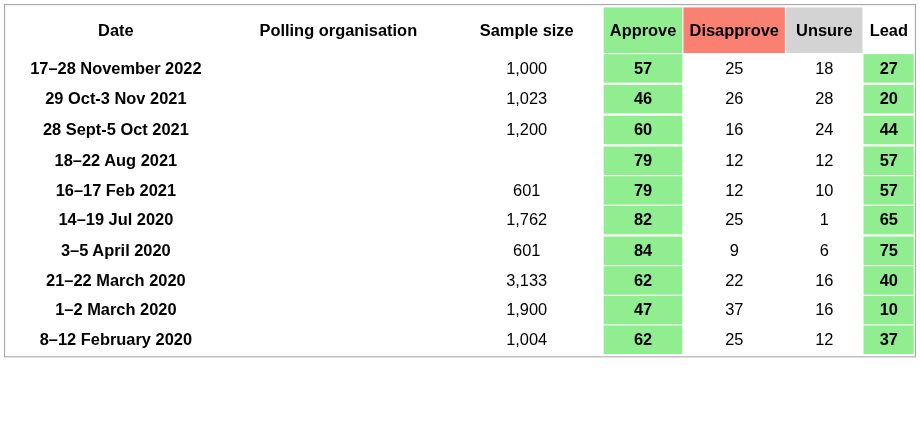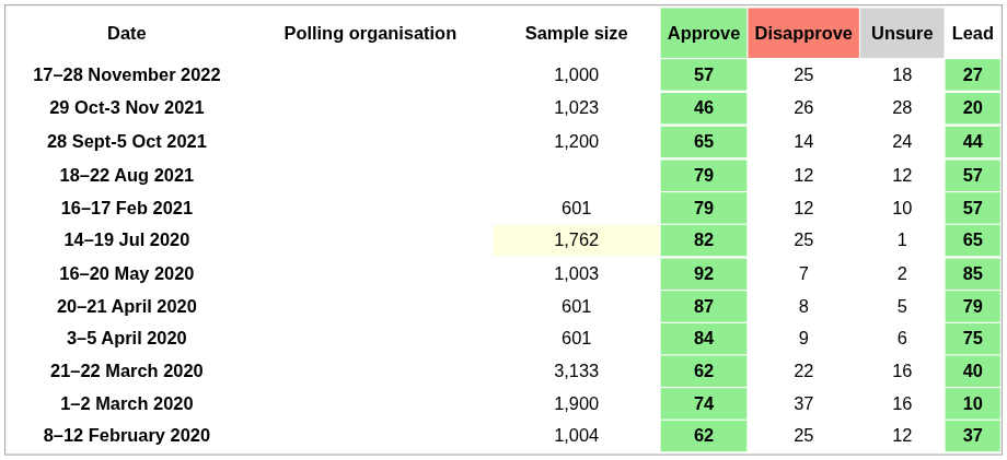28 Sept-5 Oct 2021 | Approve: 60 -> 65
28 Sept-5 Oct 2021 | Disapprove: 16 -> 14
14–19 Jul 2020 | Sample size: no background -> lightyellow background
+ row: 16–20 May 2020 | 1,003 | 92 | 7 | 2 | 85
+ row: 20–21 April 2020 | 601 | 87 | 8 | 5 | 79
1–2 March 2020 | Approve: 47 -> 74
